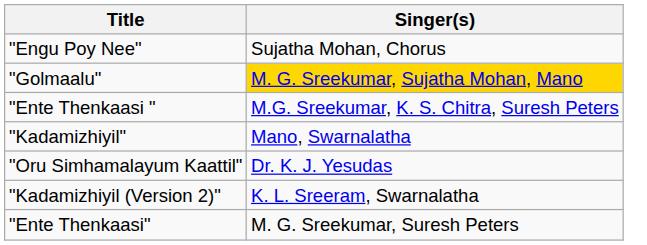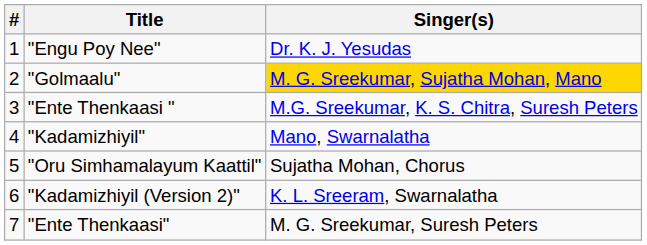+ column: # | 1 | 2 | 3 | 4 | 5 | 6 | 7
"Engu Poy Nee" | Singer(s): Sujatha Mohan, Chorus -> Dr. K. J. Yesudas
"Oru Simhamalayum Kaattil" | Singer(s): Dr. K. J. Yesudas -> Sujatha Mohan, Chorus
